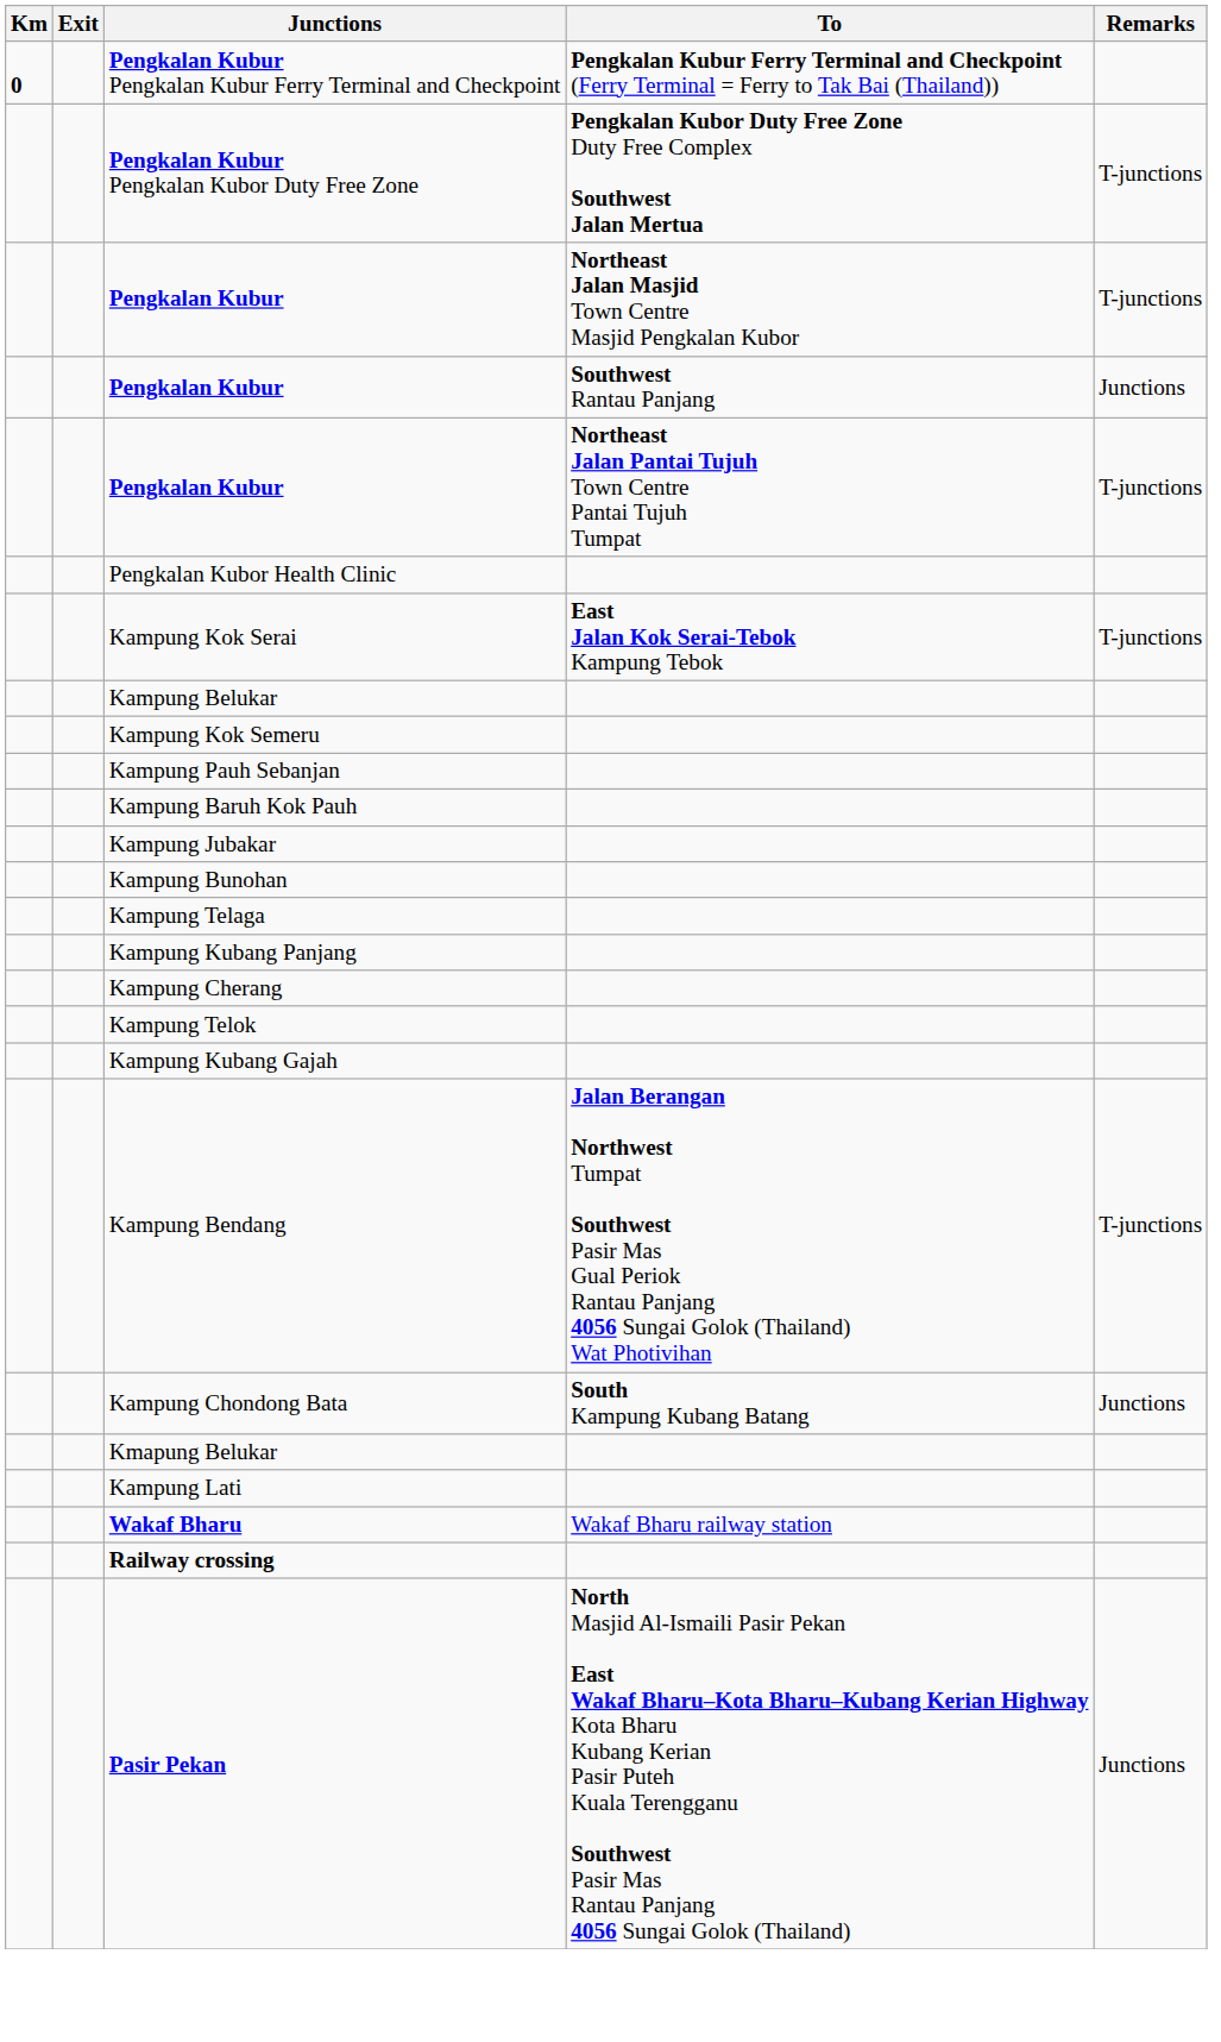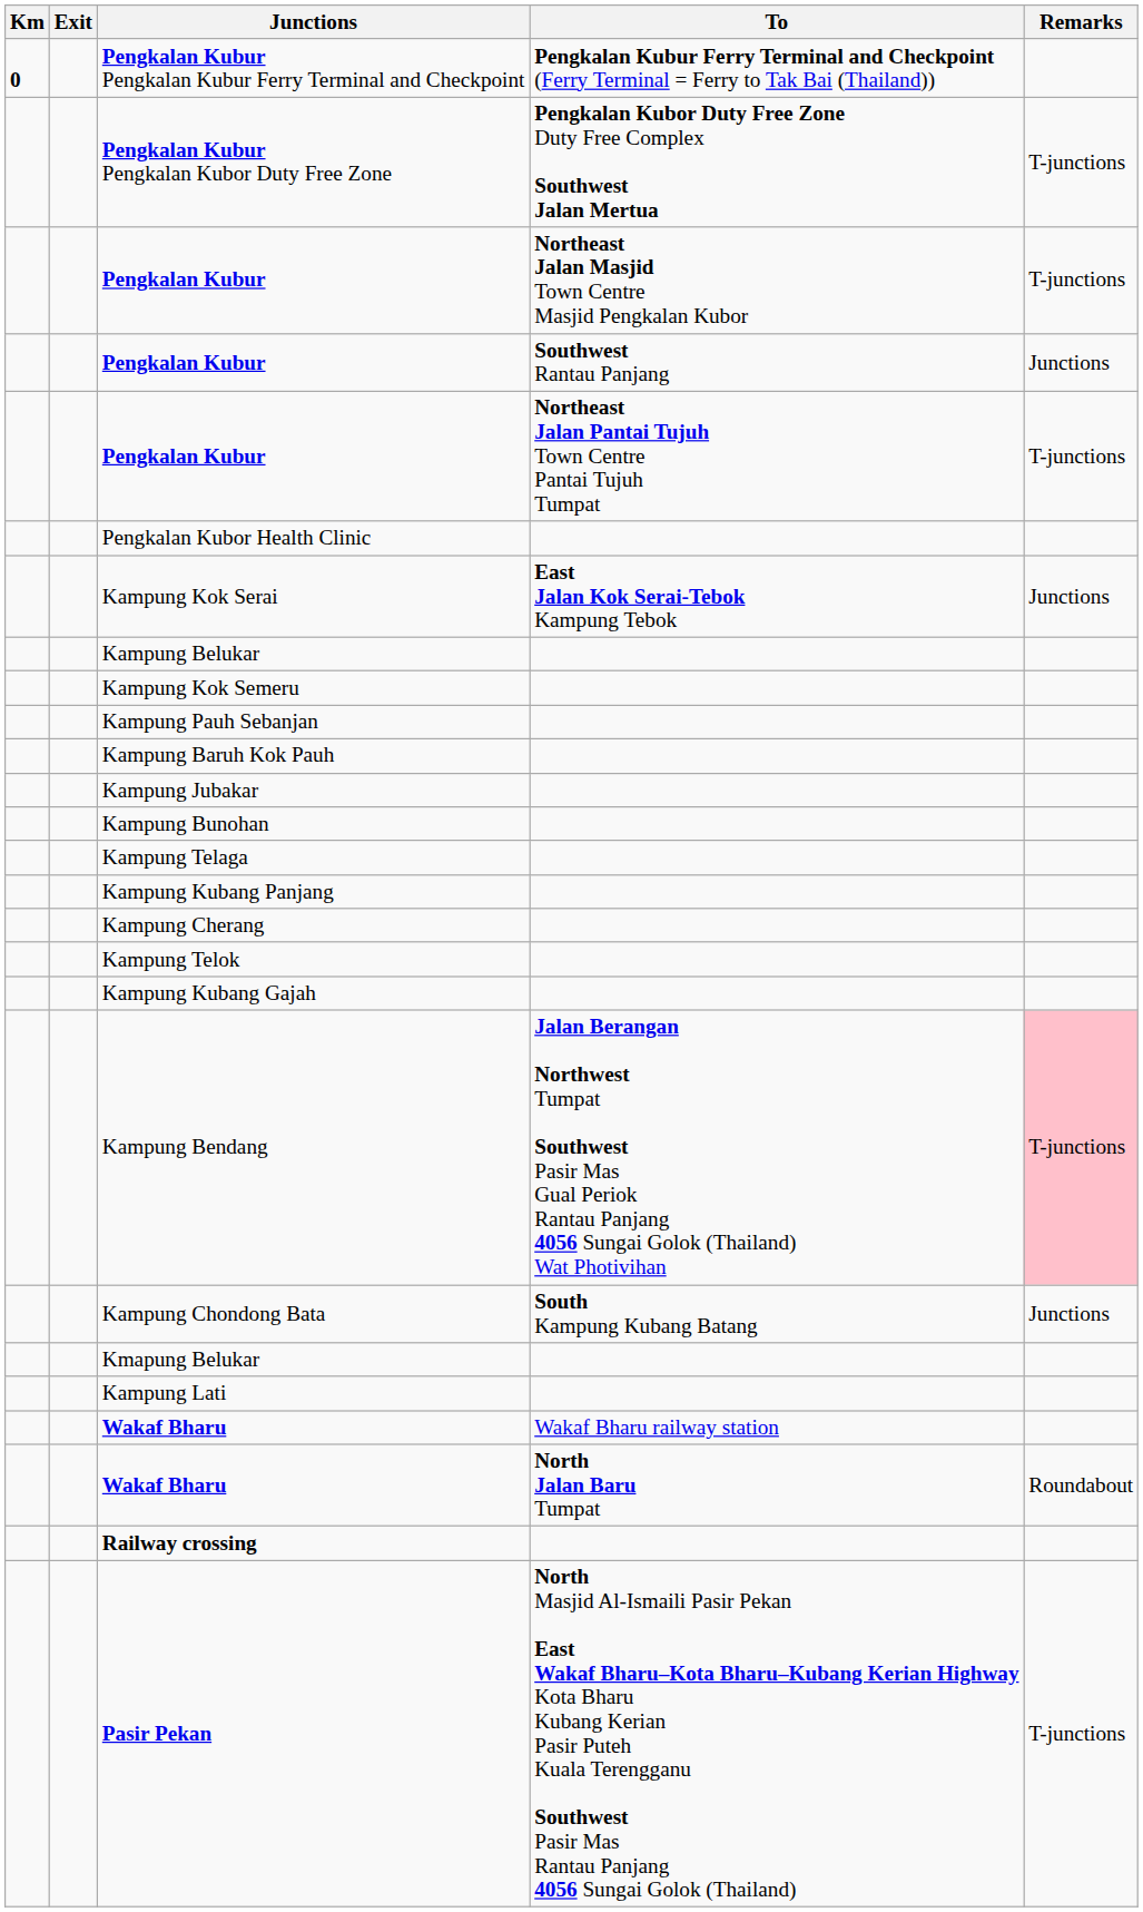Kampung Kok Serai | Remarks: T-junctions -> Junctions
Kampung Bendang | Remarks: no background -> pink background
+ row: Wakaf Bharu | North Jalan Baru Tumpat | Roundabout
Pasir Pekan | Remarks: Junctions -> T-junctions
